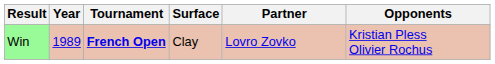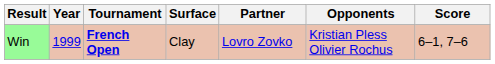+ column: Score | 6–1, 7–6
Win | Year: 1989 -> 1999
